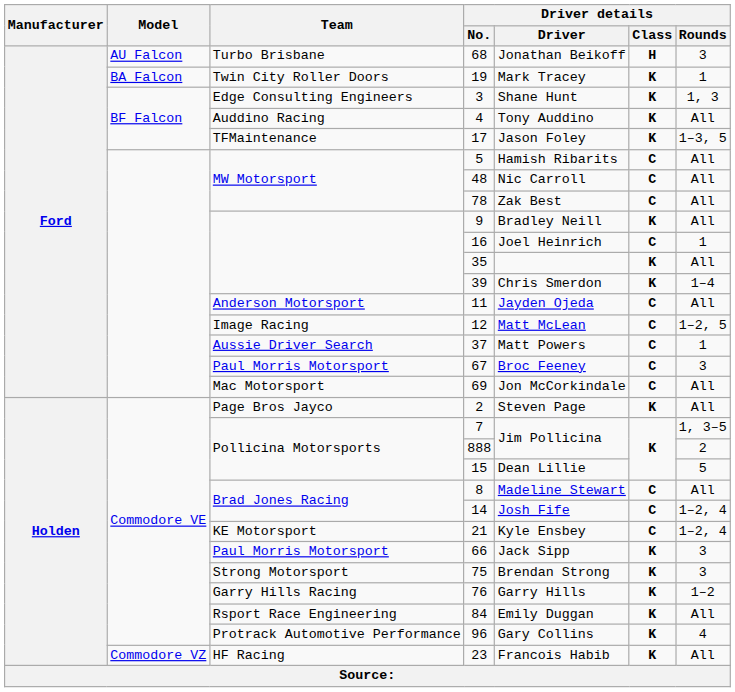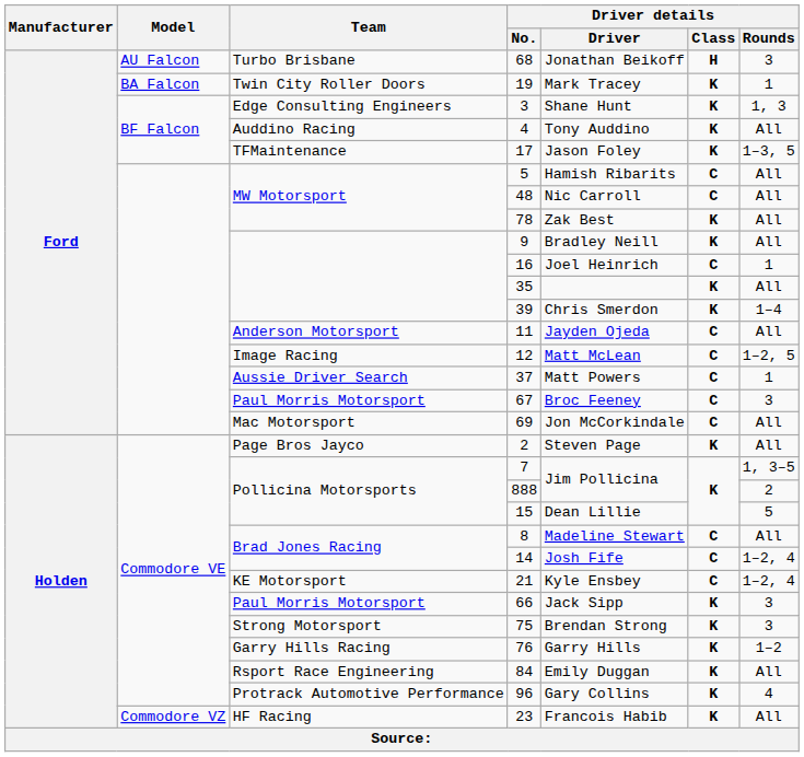78 | Driver details / Class: C -> K
